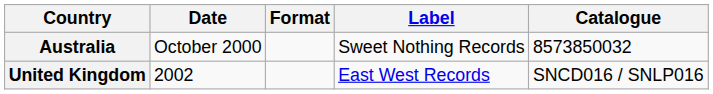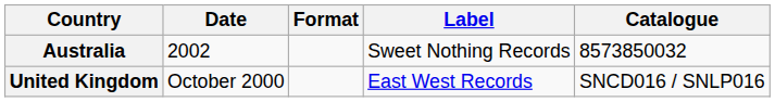Australia | Date: October 2000 -> 2002
United Kingdom | Date: 2002 -> October 2000
